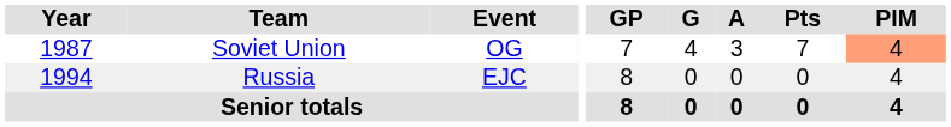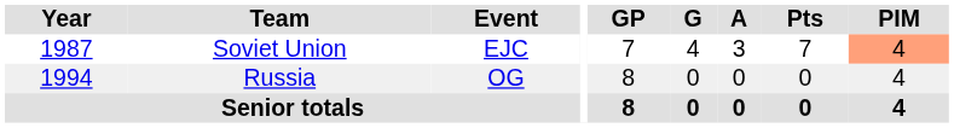Soviet Union | Event: OG -> EJC
Russia | Event: EJC -> OG
